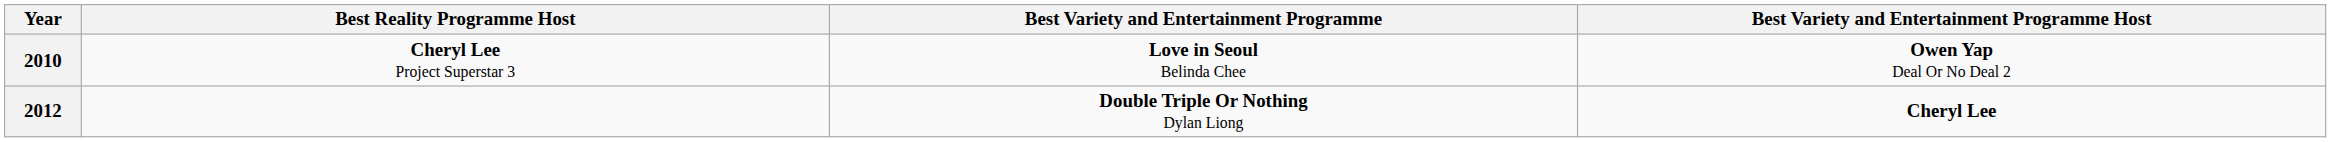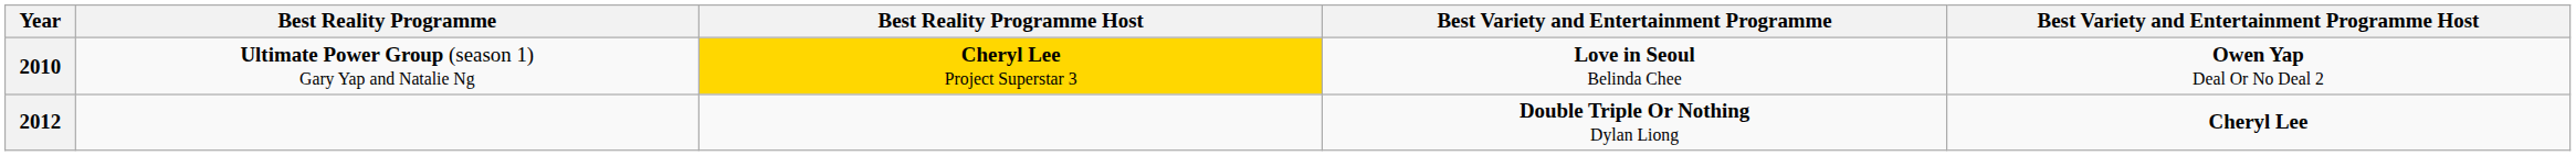+ column: Best Reality Programme | Ultimate Power Group (season 1) Gary Yap and Natalie Ng
2010 | Best Reality Programme Host: no background -> gold background
